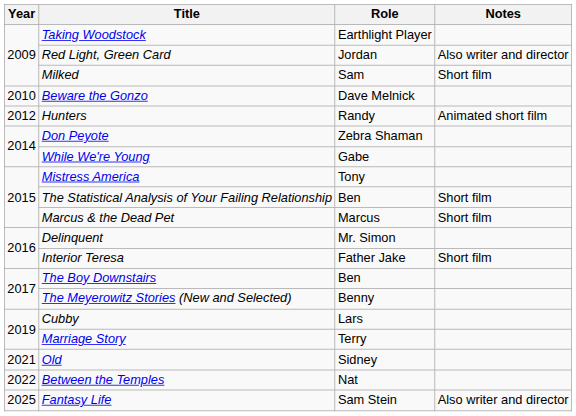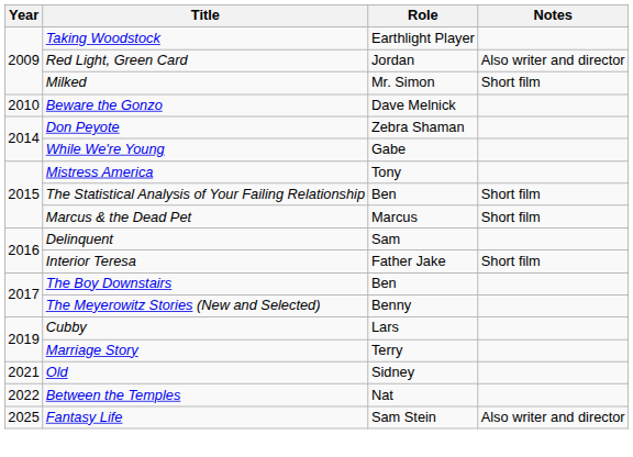Milked | Role: Sam -> Mr. Simon
- row: 2012 | Hunters | Randy | Animated short film
Delinquent | Role: Mr. Simon -> Sam
